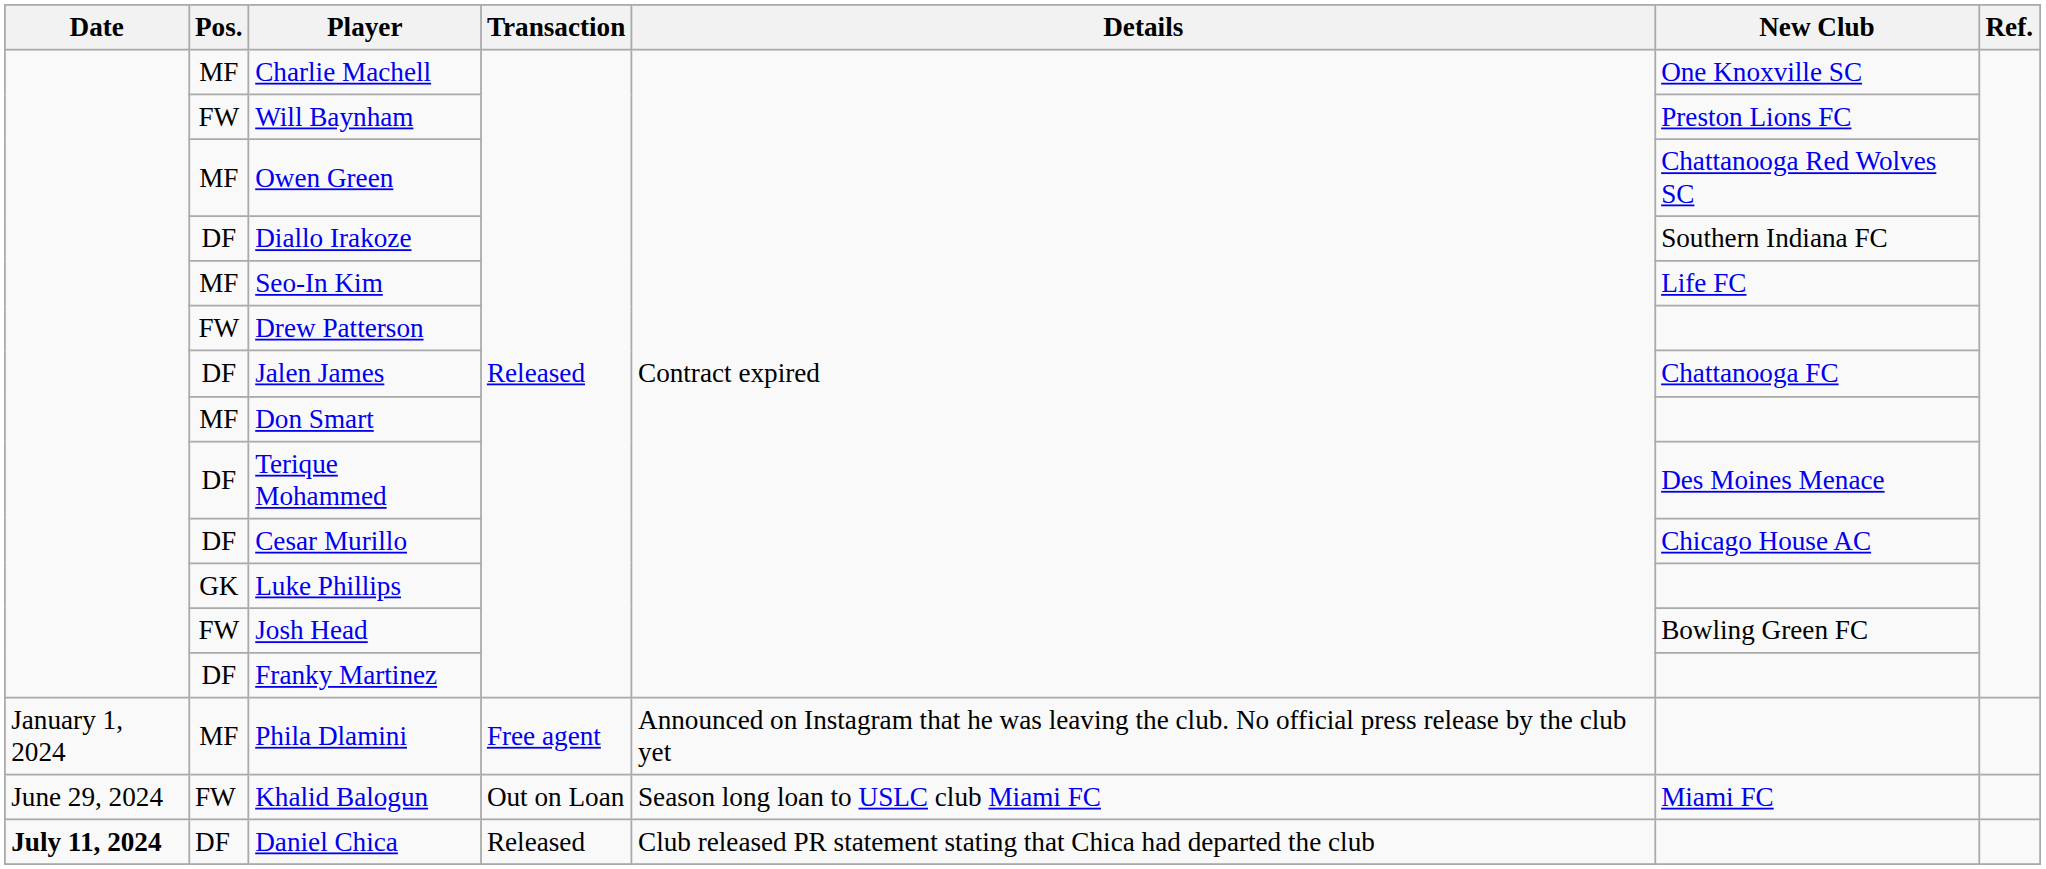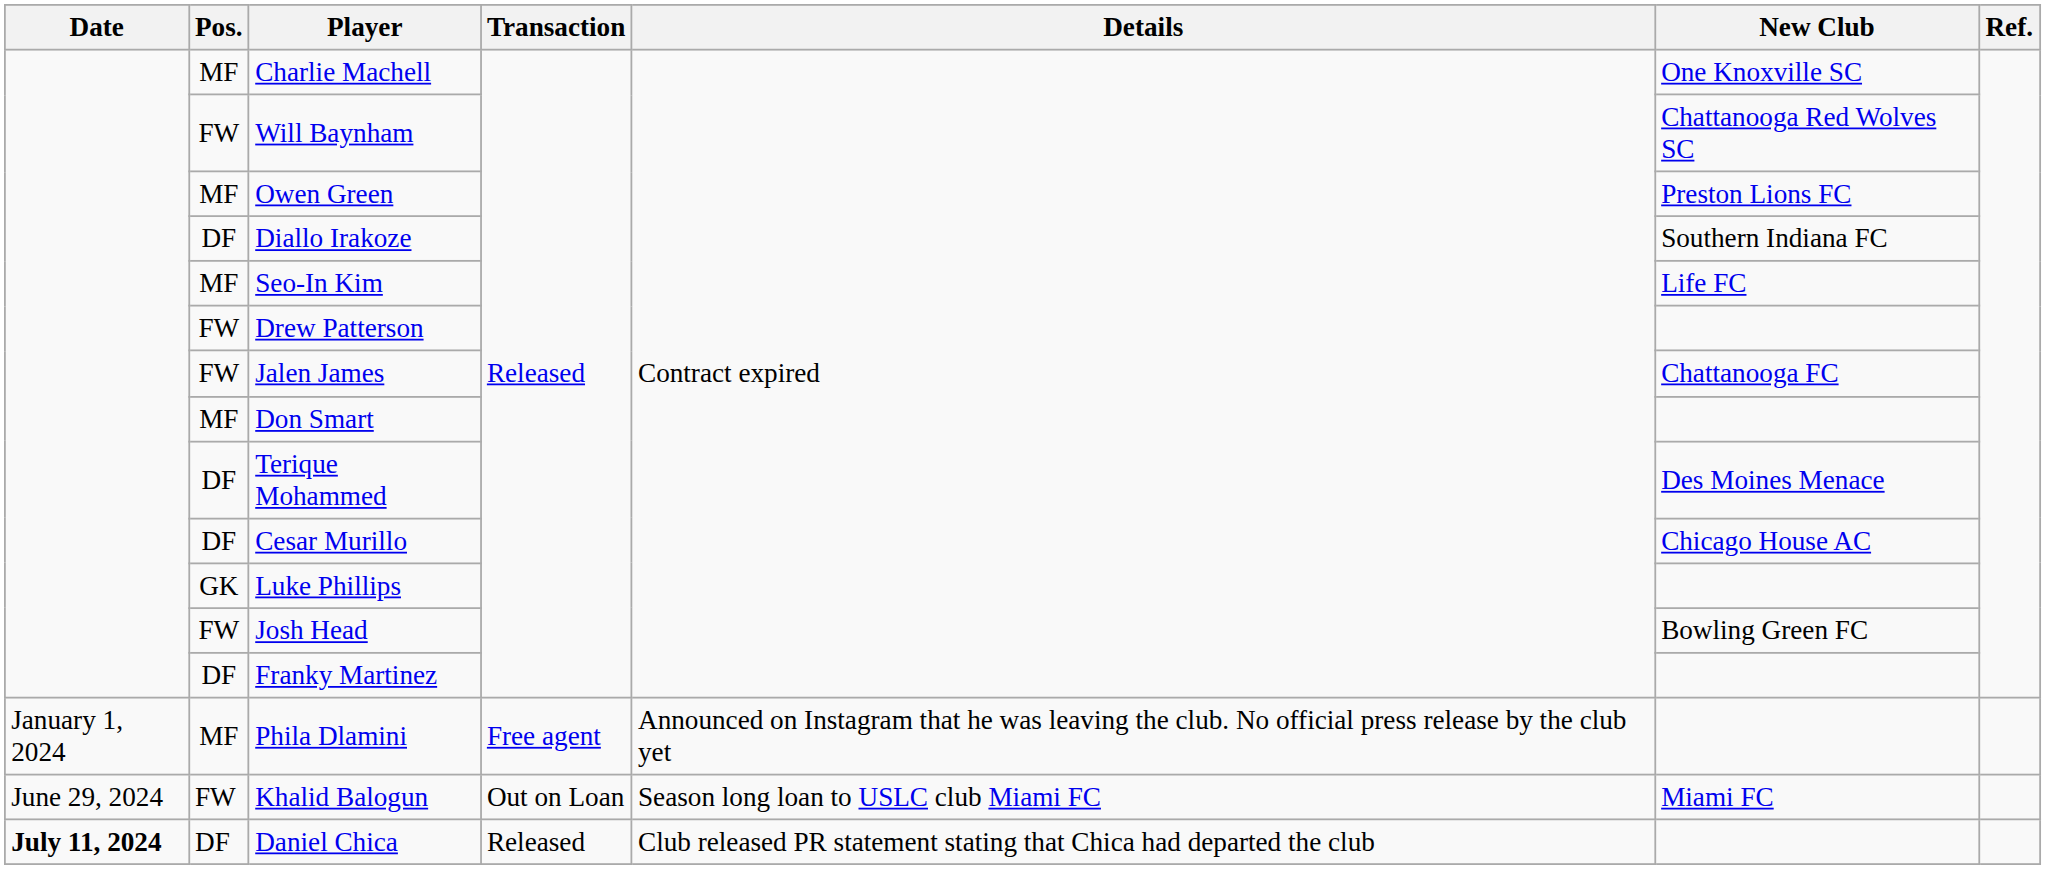Will Baynham | New Club: Preston Lions FC -> Chattanooga Red Wolves SC
Owen Green | New Club: Chattanooga Red Wolves SC -> Preston Lions FC
Jalen James | Pos.: DF -> FW
